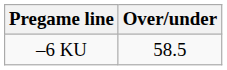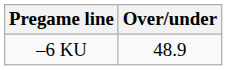–6 KU | Over/under: 58.5 -> 48.9
